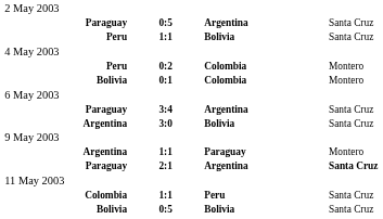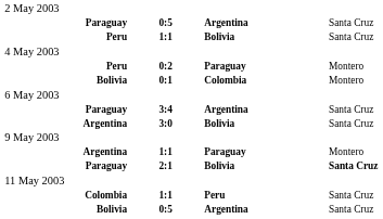Peru / 0:2 | column 3: Colombia -> Paraguay
Paraguay / 2:1 | column 3: Argentina -> Bolivia
Bolivia / 0:5 | column 3: Bolivia -> Argentina
